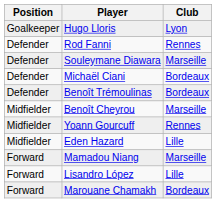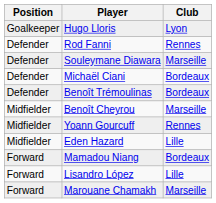Mamadou Niang | Club: Marseille -> Bordeaux
Marouane Chamakh | Club: Bordeaux -> Marseille
